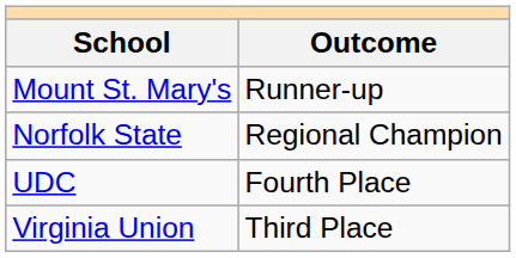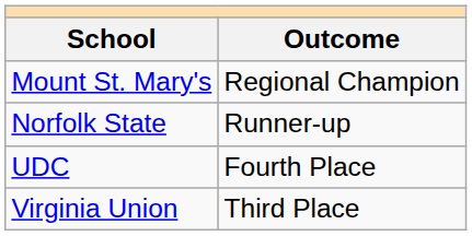Mount St. Mary's | Outcome: Runner-up -> Regional Champion
Norfolk State | Outcome: Regional Champion -> Runner-up
